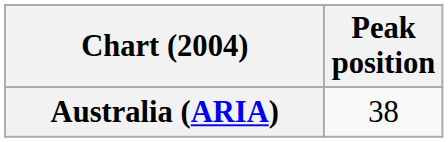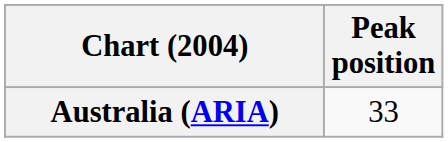Australia (ARIA) | Peak position: 38 -> 33
